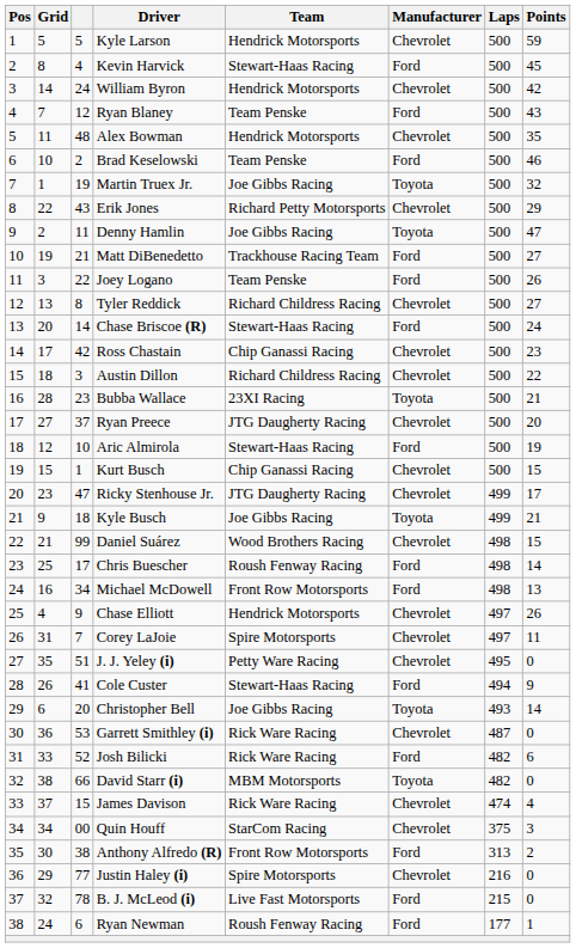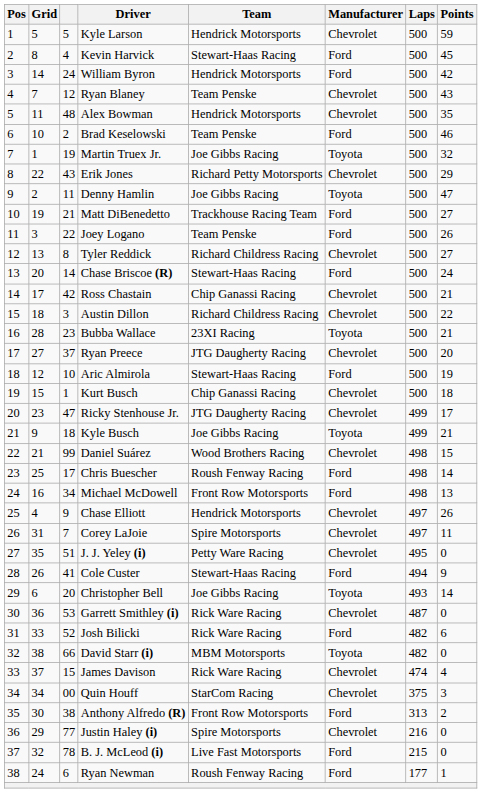William Byron | Manufacturer: Chevrolet -> Ford
Ryan Blaney | Manufacturer: Ford -> Chevrolet
Ross Chastain | Points: 23 -> 21
Kurt Busch | Points: 15 -> 18
